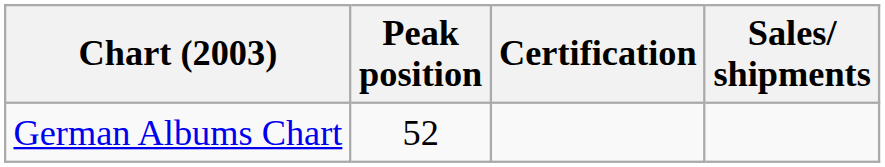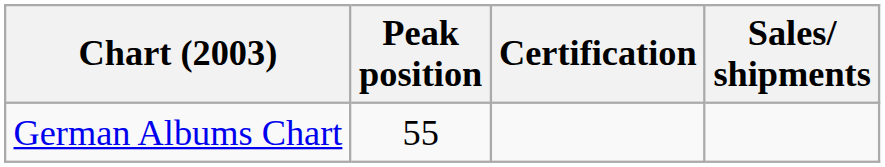German Albums Chart | Peak position: 52 -> 55
